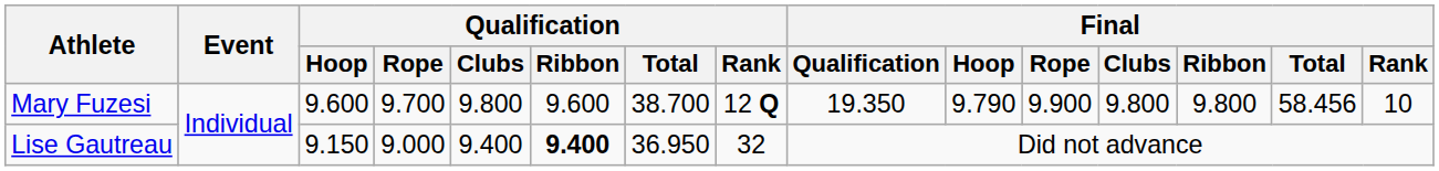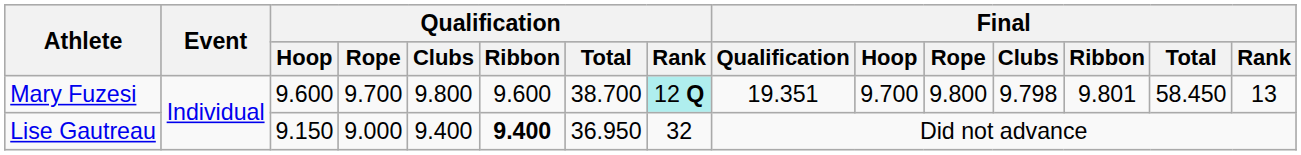Mary Fuzesi | Qualification / Rank: no background -> paleturquoise background
Mary Fuzesi | Final / Qualification: 19.350 -> 19.351
Mary Fuzesi | Final / Hoop: 9.790 -> 9.700
Mary Fuzesi | Final / Rope: 9.900 -> 9.800
Mary Fuzesi | Final / Clubs: 9.800 -> 9.798
Mary Fuzesi | Final / Ribbon: 9.800 -> 9.801
Mary Fuzesi | Final / Total: 58.456 -> 58.450
Mary Fuzesi | Final / Rank: 10 -> 13
